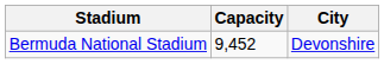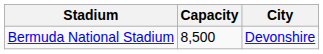Bermuda National Stadium | Capacity: 9,452 -> 8,500
